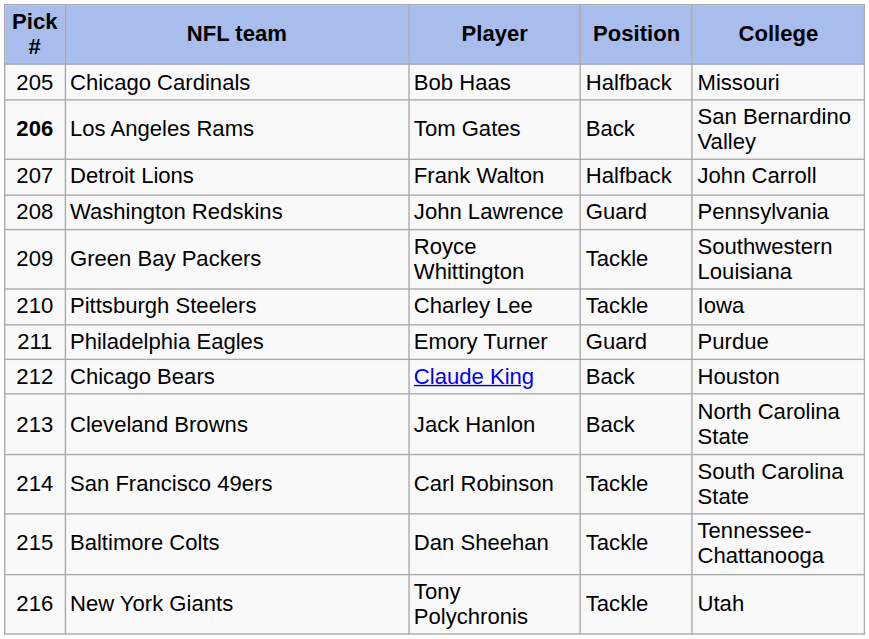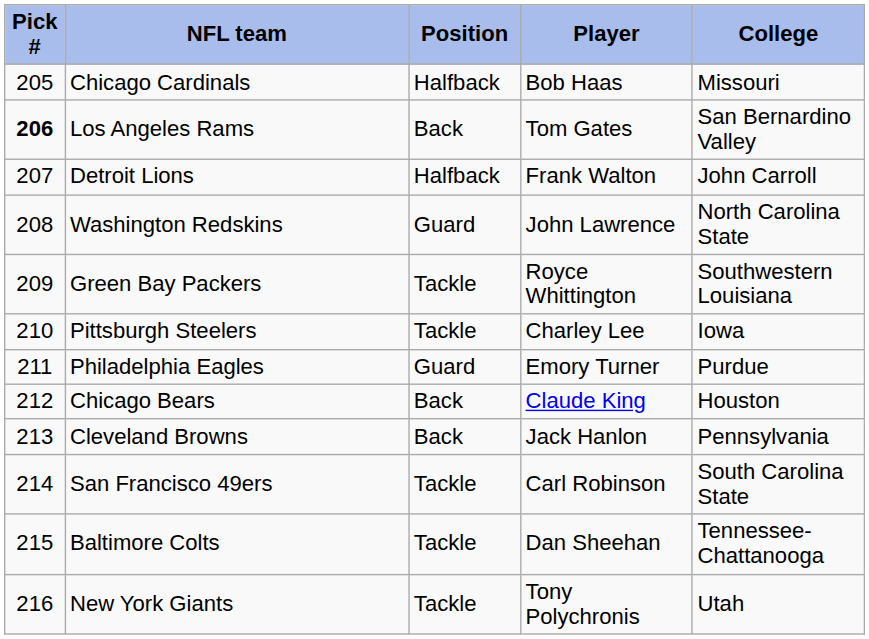columns swapped: Player <-> Position
Washington Redskins | College: Pennsylvania -> North Carolina State
Cleveland Browns | College: North Carolina State -> Pennsylvania
